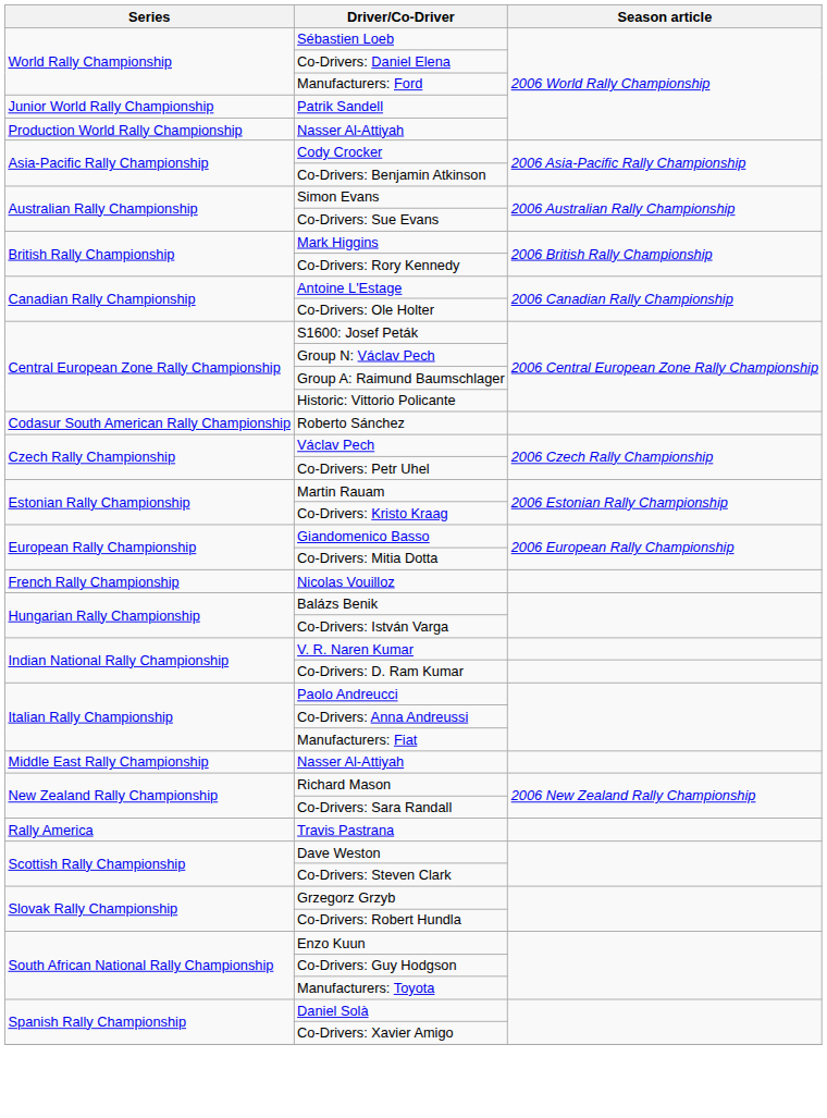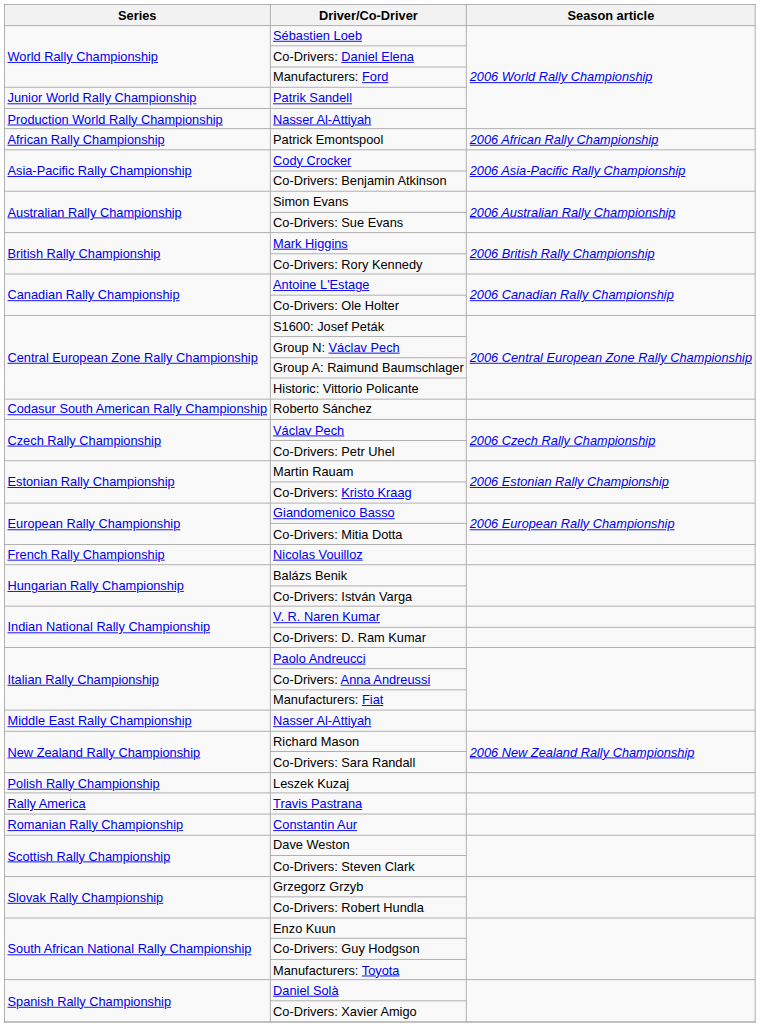+ row: African Rally Championship | Patrick Emontspool | 2006 African Rally Championship
+ row: Polish Rally Championship | Leszek Kuzaj
+ row: Romanian Rally Championship | Constantin Aur
